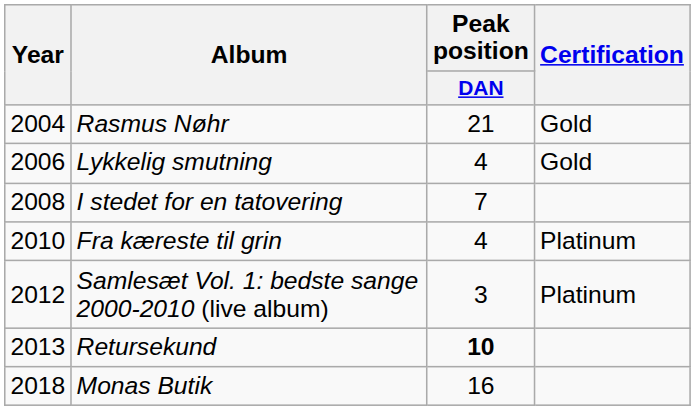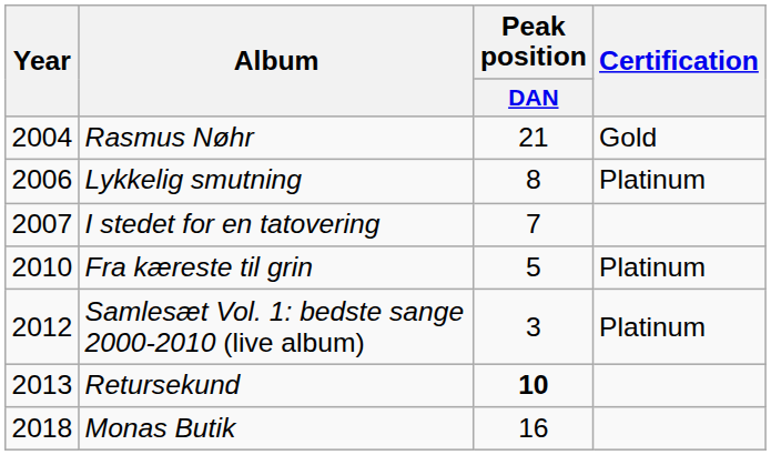Lykkelig smutning | Peak position / DAN: 4 -> 8
Lykkelig smutning | Certification: Gold -> Platinum
I stedet for en tatovering | Year: 2008 -> 2007
Fra kæreste til grin | Peak position / DAN: 4 -> 5
